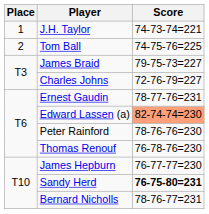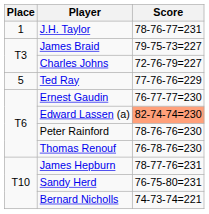J.H. Taylor | Score: 74-73-74=221 -> 78-76-77=231
- row: 2 | Tom Ball | 74-75-76=225
+ row: 5 | Ted Ray | 77-76-76=229
Ernest Gaudin | Score: 78-77-76=231 -> 76-77-77=230
James Hepburn | Score: 76-77-77=230 -> 78-77-76=231
Sandy Herd | Score: bold -> normal
Bernard Nicholls | Score: 78-76-77=231 -> 74-73-74=221
